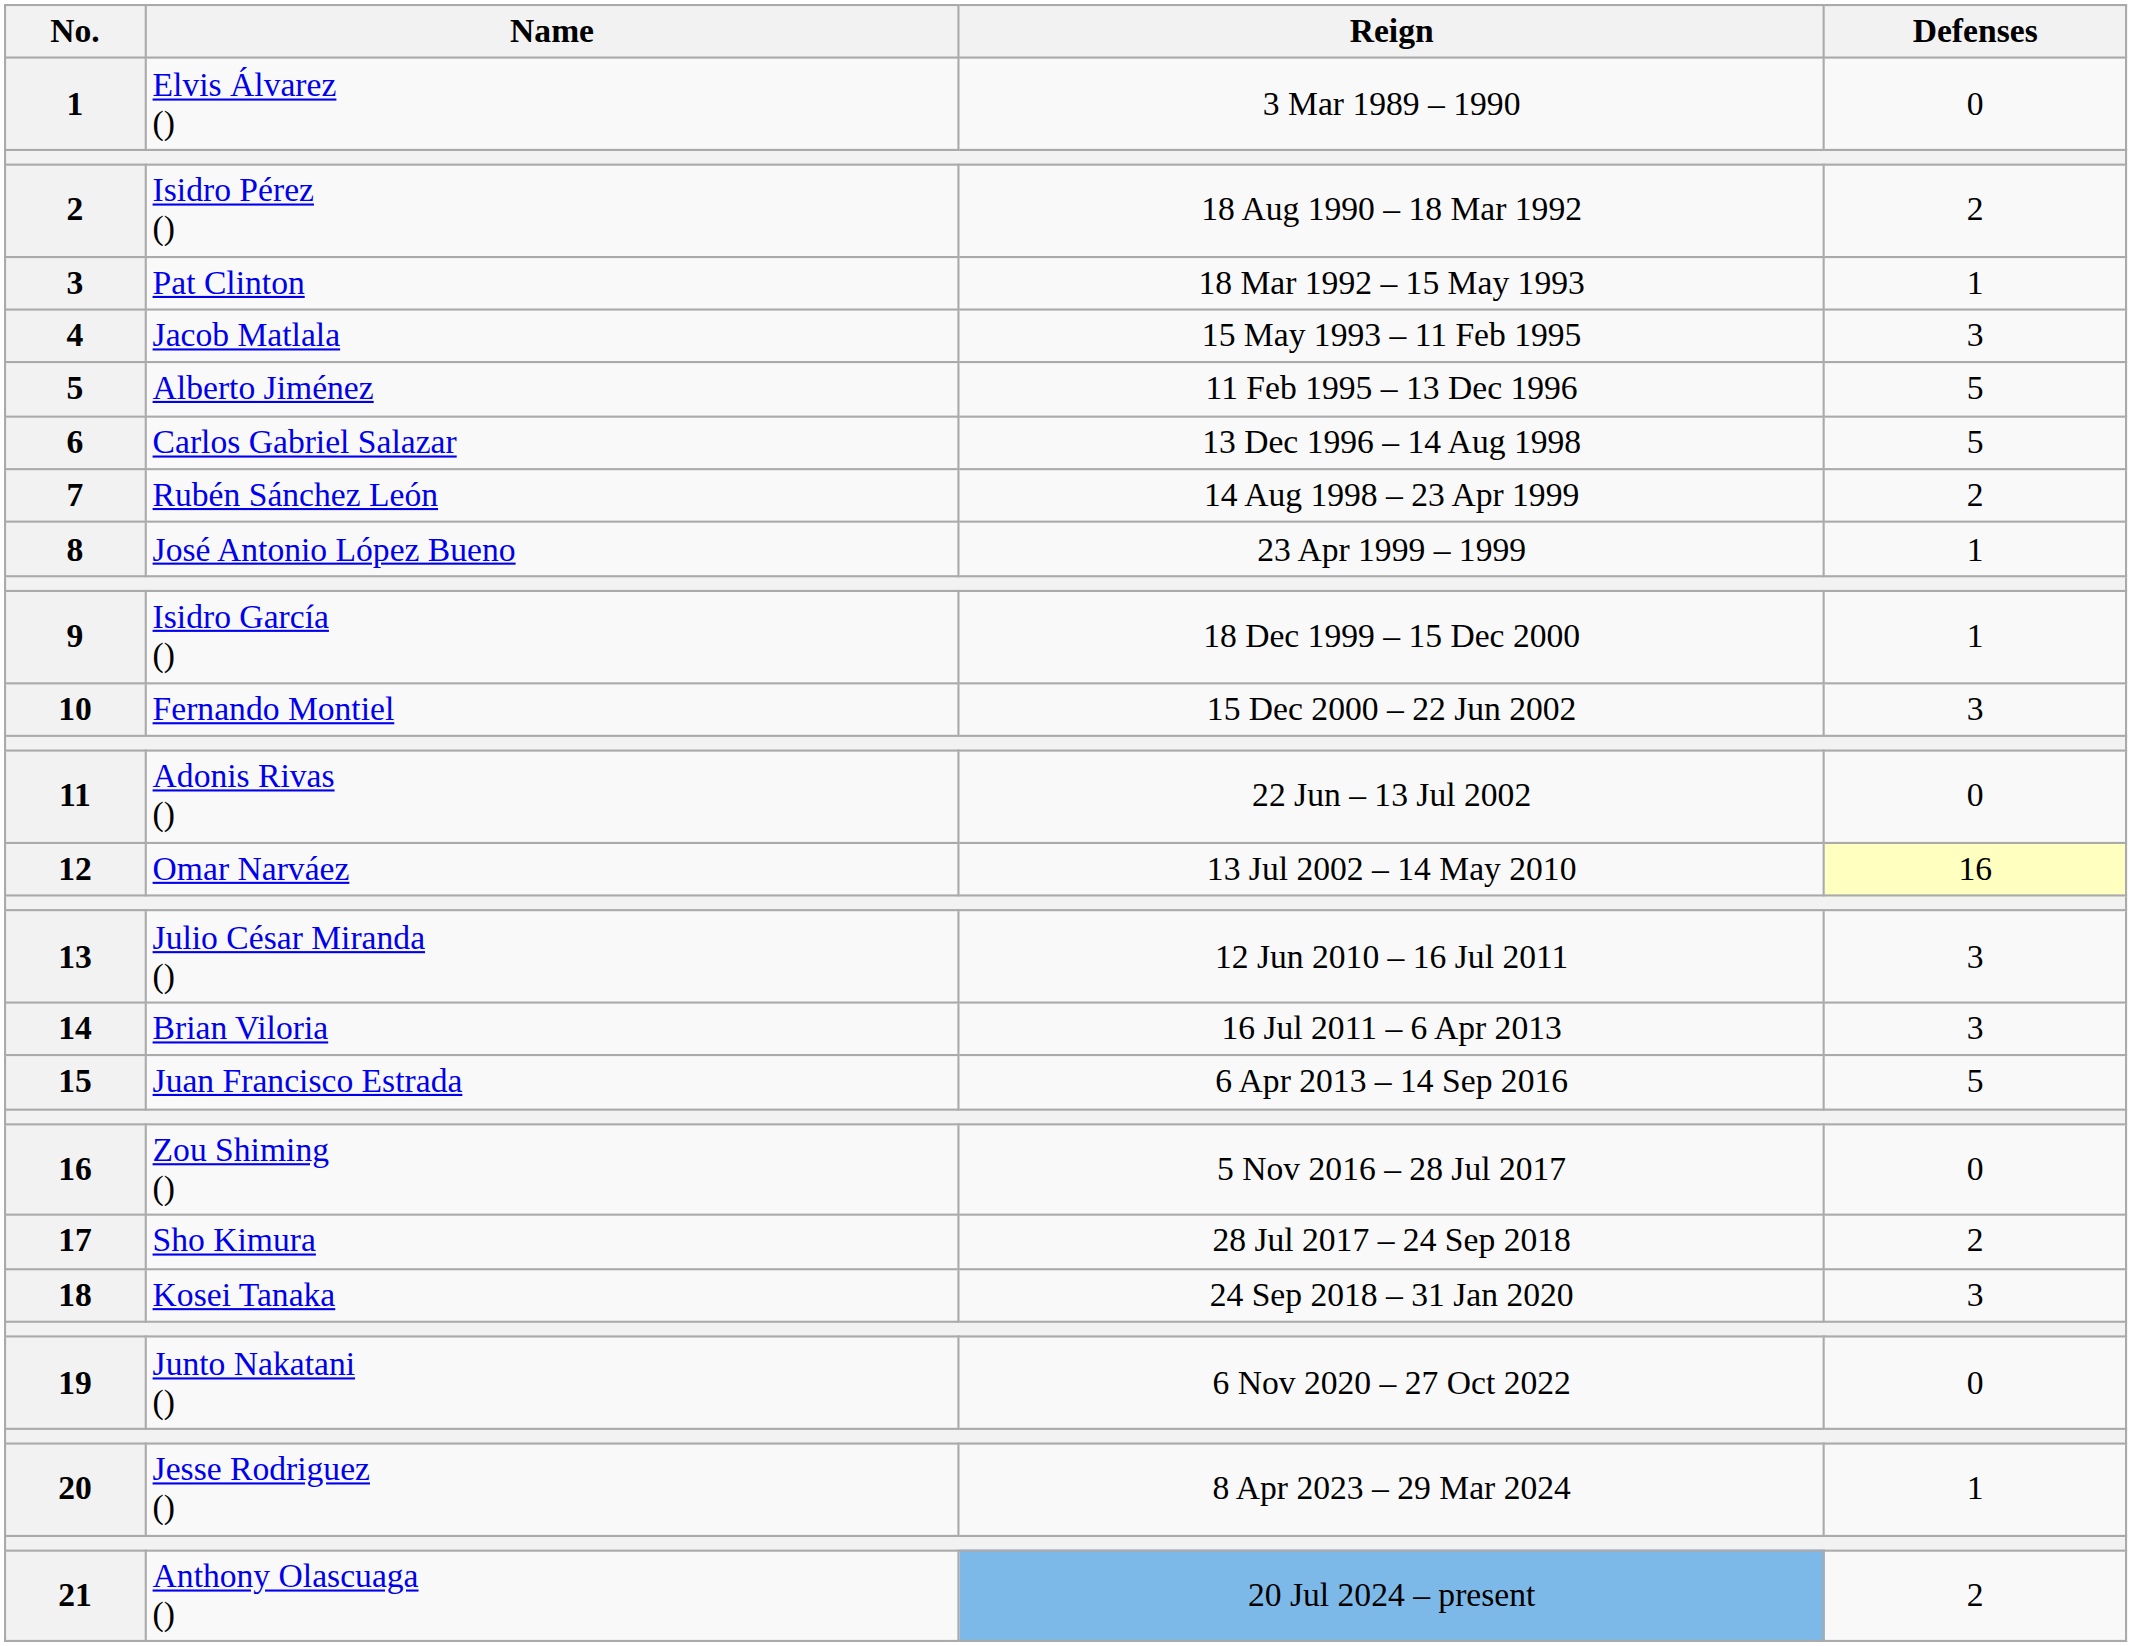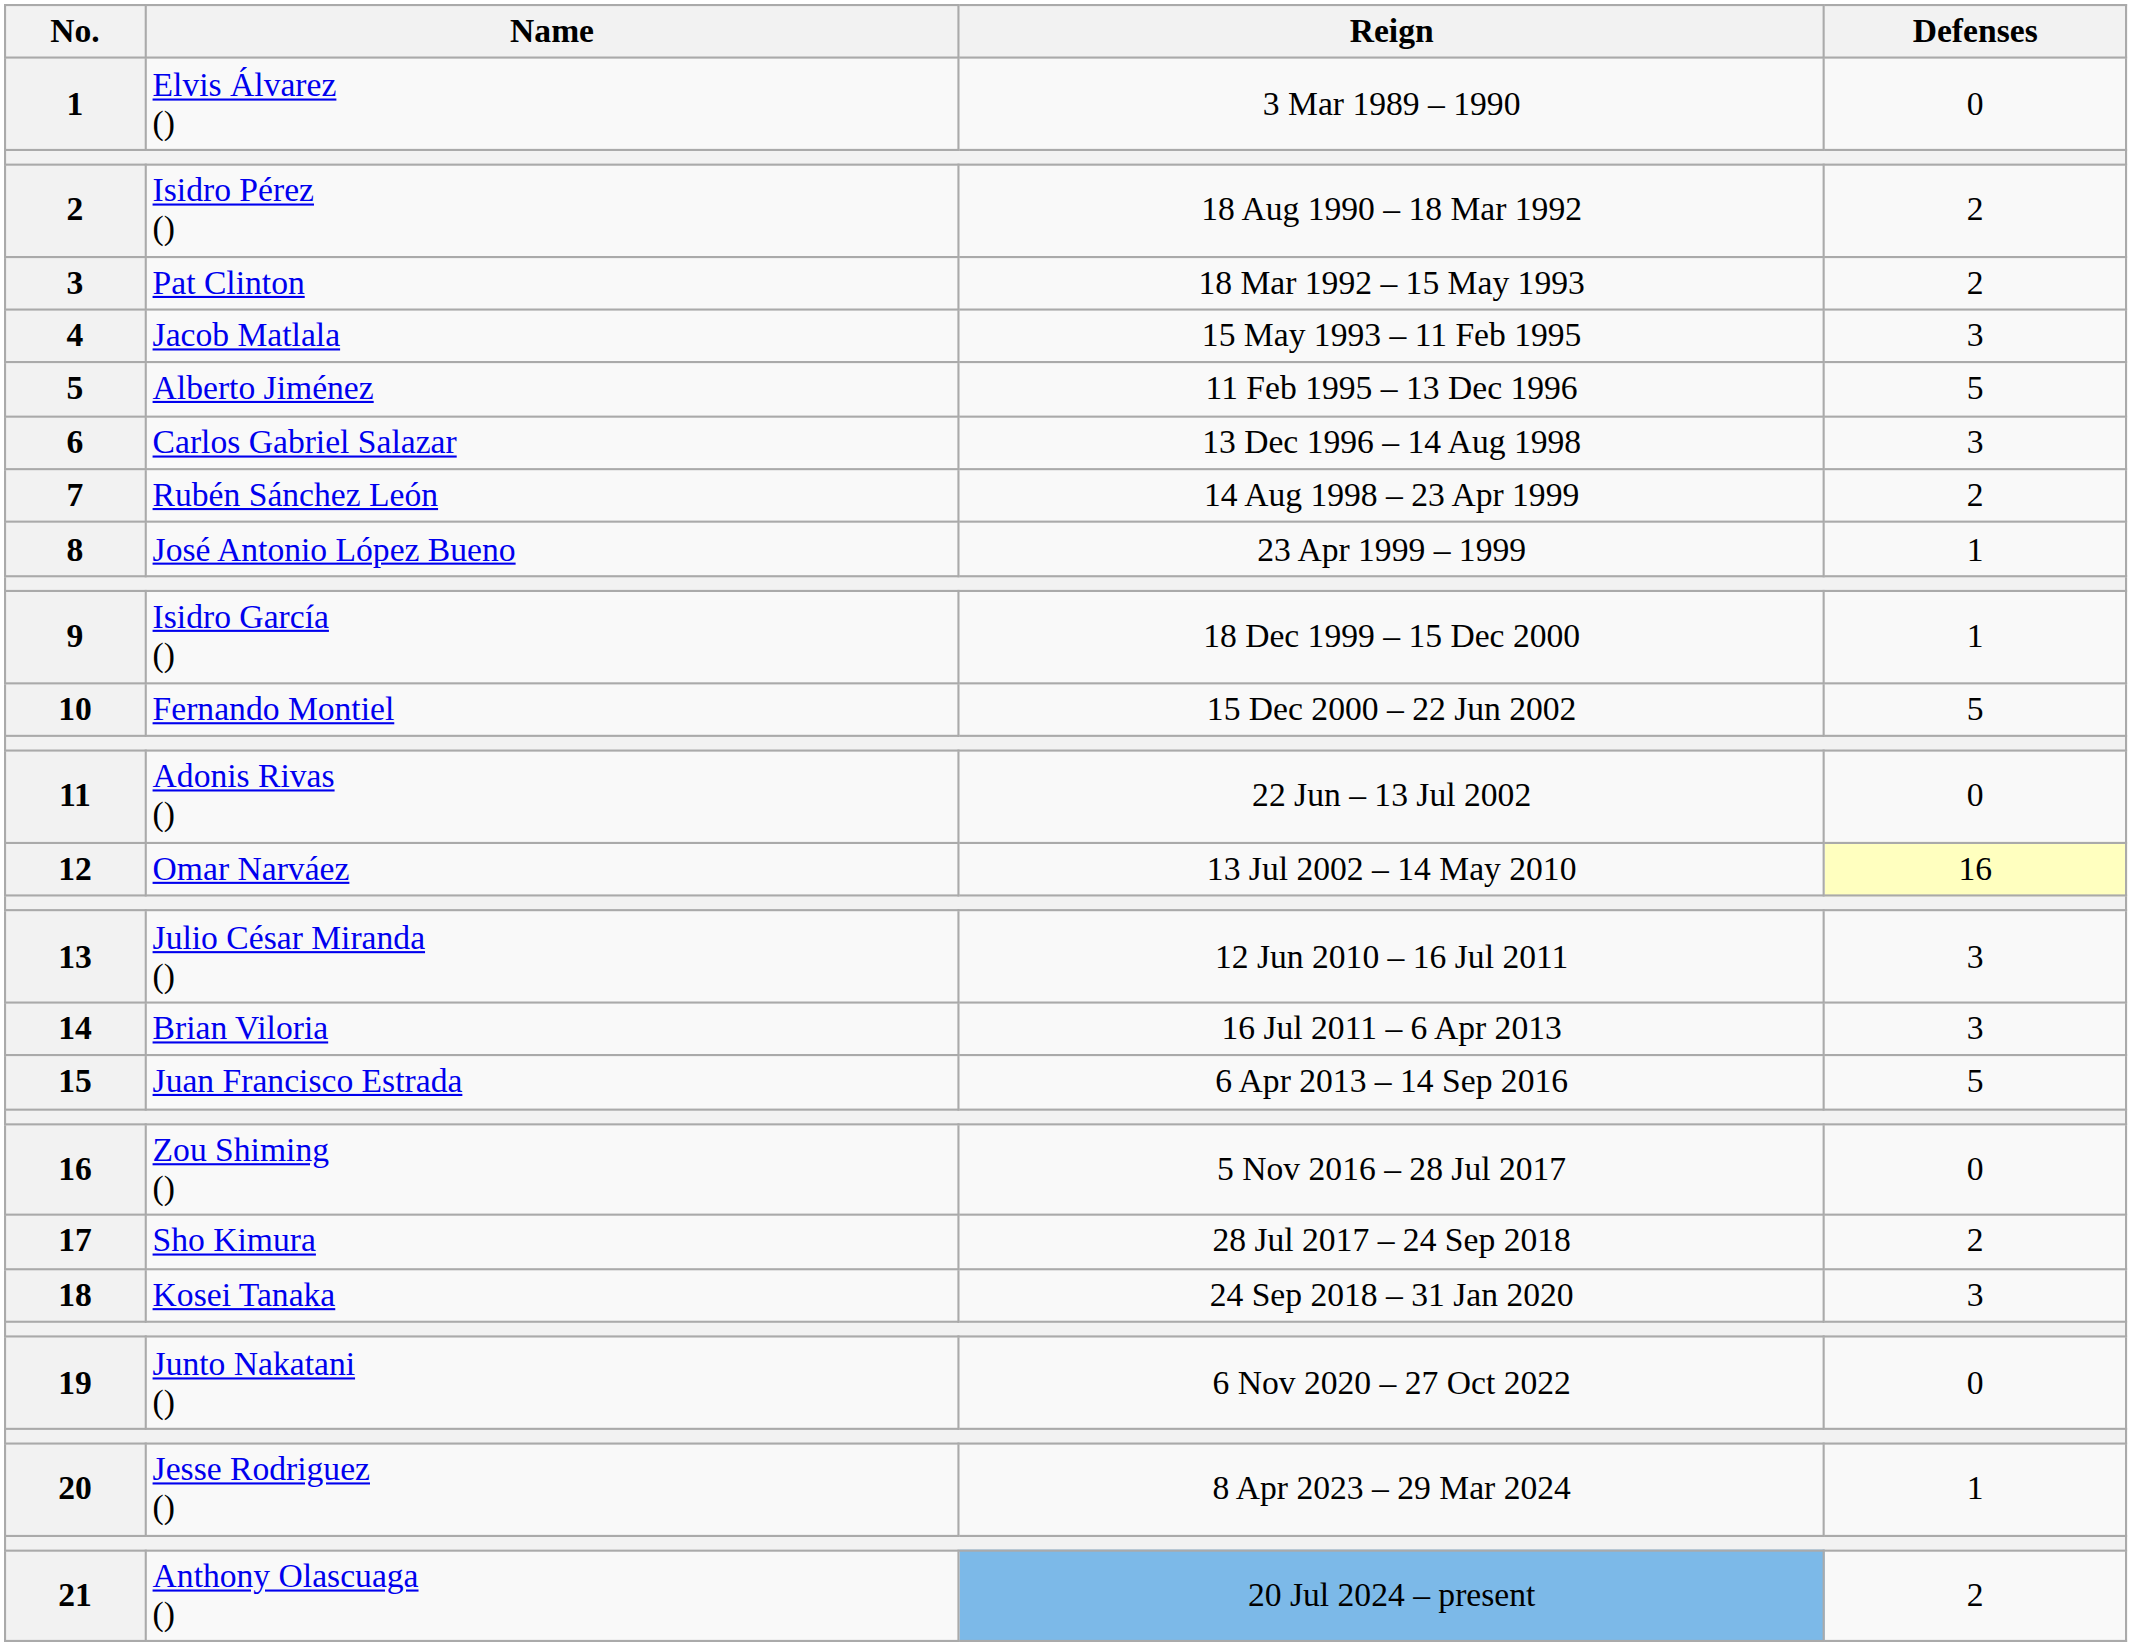Pat Clinton | Defenses: 1 -> 2
Carlos Gabriel Salazar | Defenses: 5 -> 3
Fernando Montiel | Defenses: 3 -> 5
